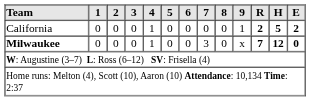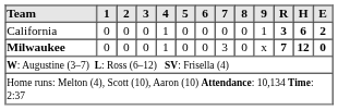California | R: 2 -> 3
California | H: 5 -> 6
